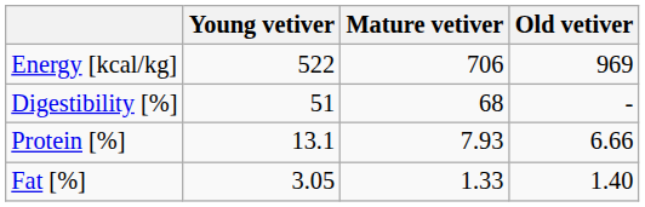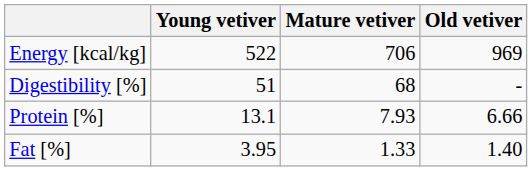Fat [%] | Young vetiver: 3.05 -> 3.95
